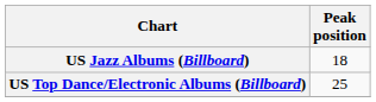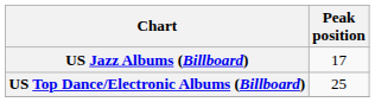US Jazz Albums (Billboard) | Peak position: 18 -> 17
